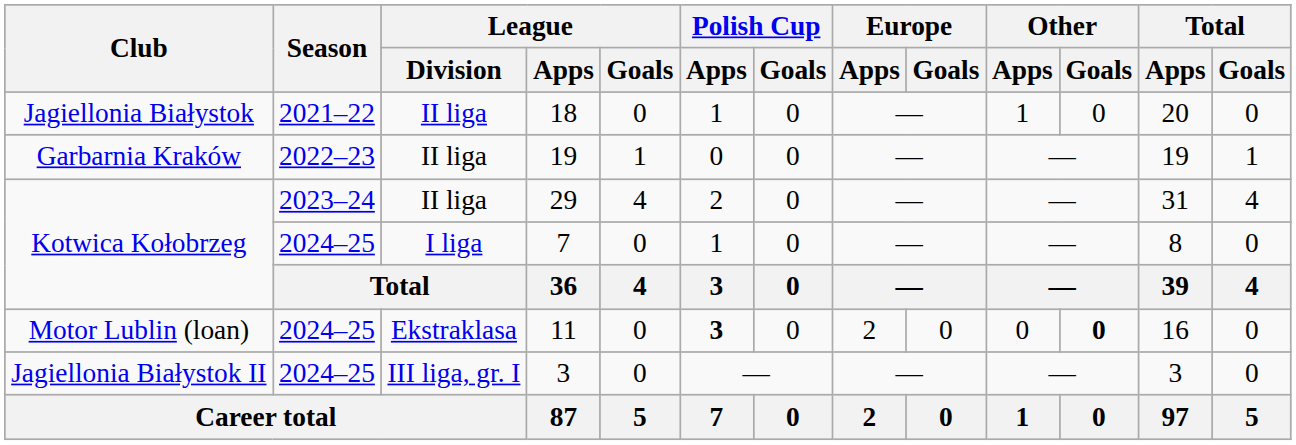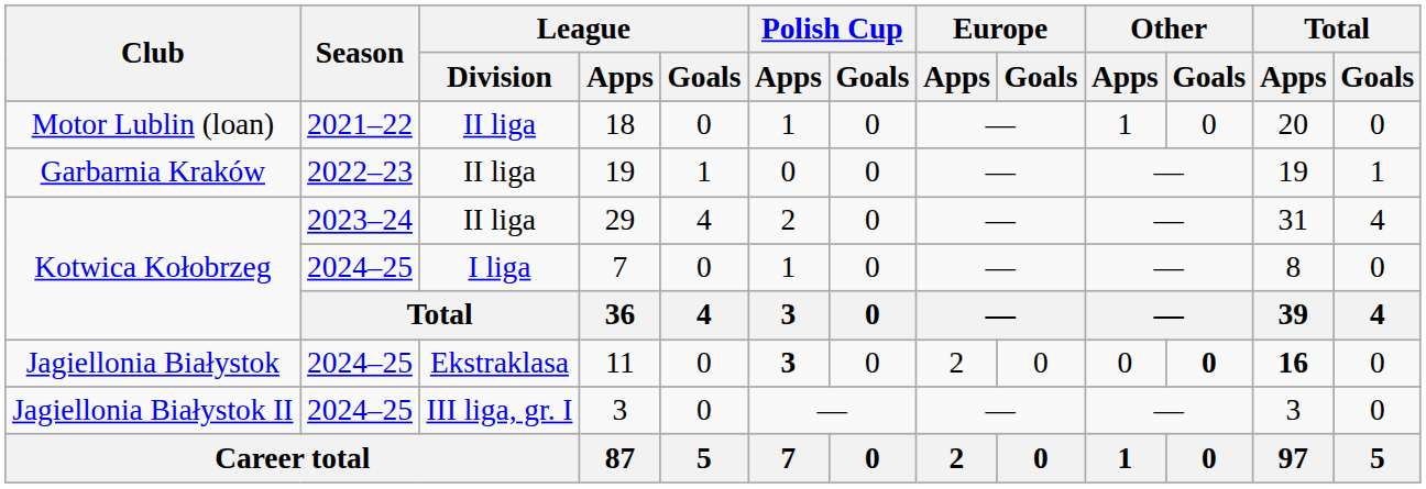18 | Club: Jagiellonia Białystok -> Motor Lublin (loan)
11 | Club: Motor Lublin (loan) -> Jagiellonia Białystok
11 | Total / Apps: normal -> bold
